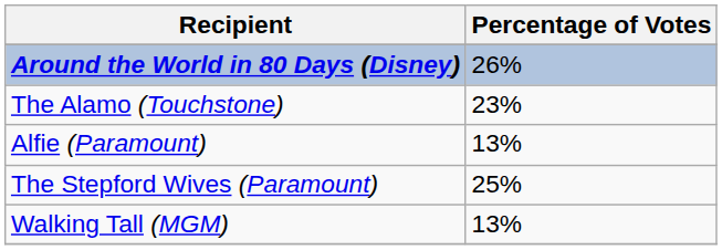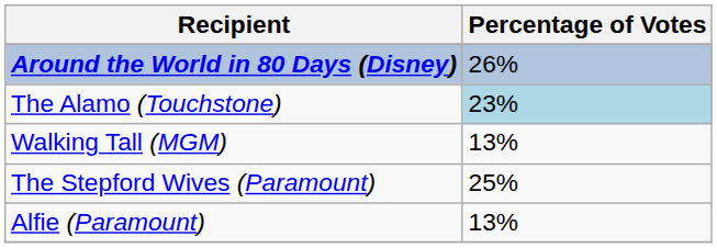The Alamo (Touchstone) | Percentage of Votes: no background -> lightblue background
rows swapped: Alfie (Paramount) <-> Walking Tall (MGM)
